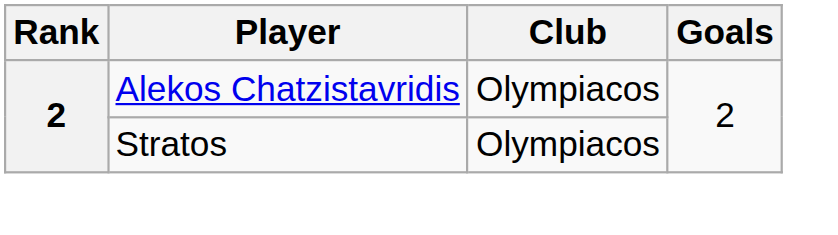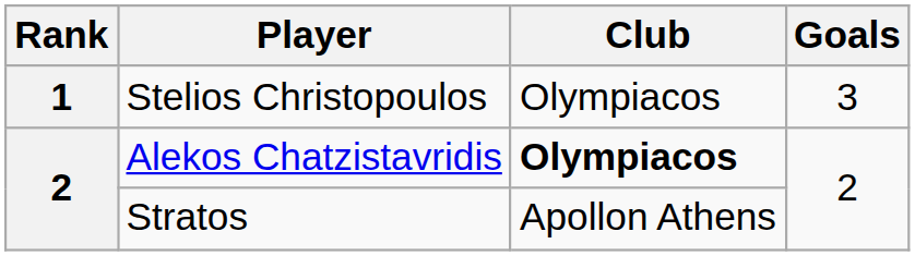+ row: 1 | Stelios Christopoulos | Olympiacos | 3
Alekos Chatzistavridis | Club: normal -> bold
Stratos | Club: Olympiacos -> Apollon Athens
